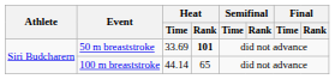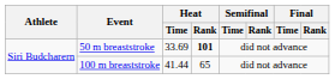100 m breaststroke | Heat / Time: 44.14 -> 41.44
